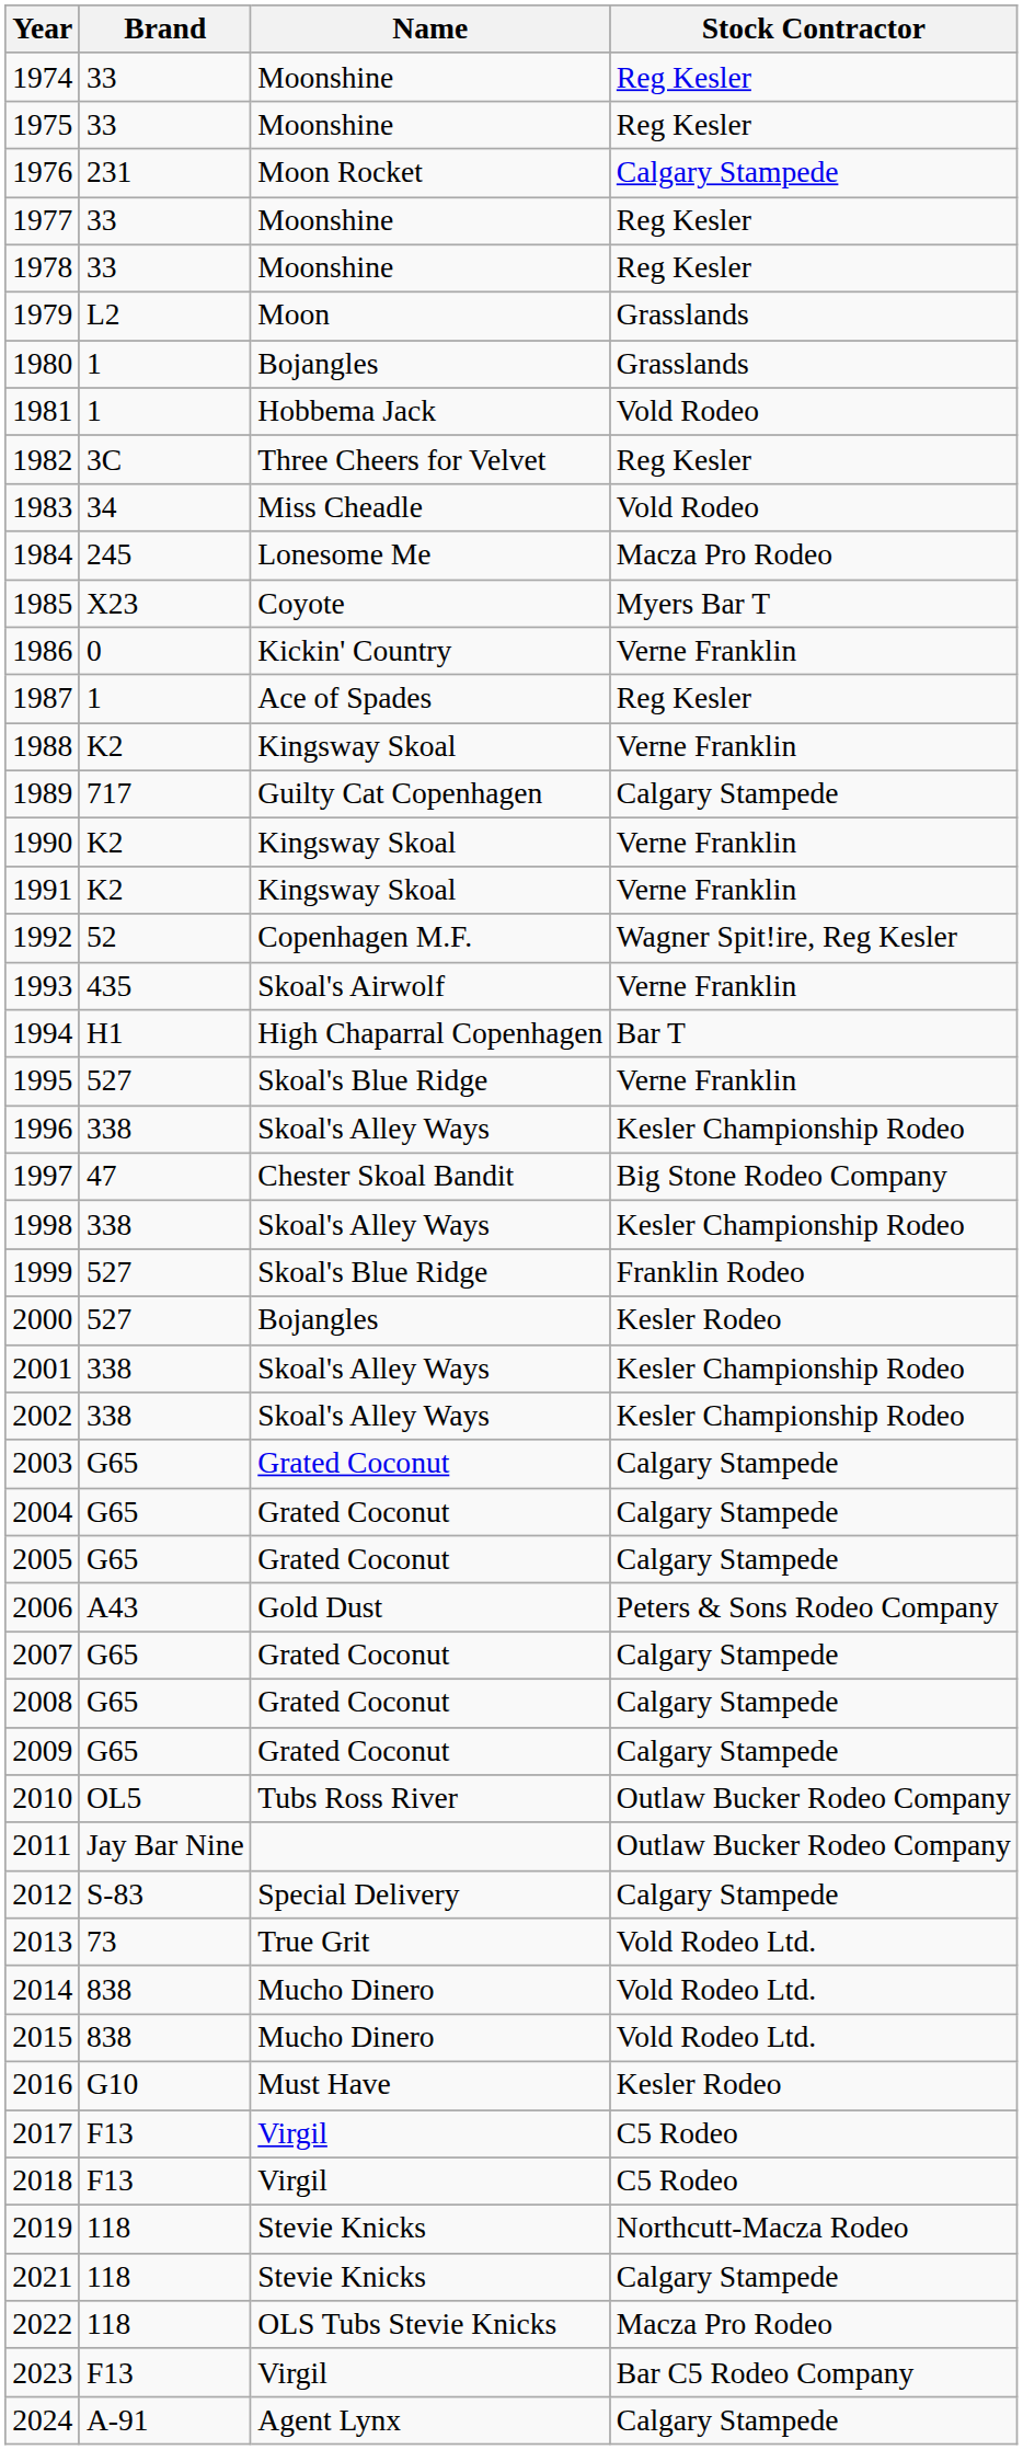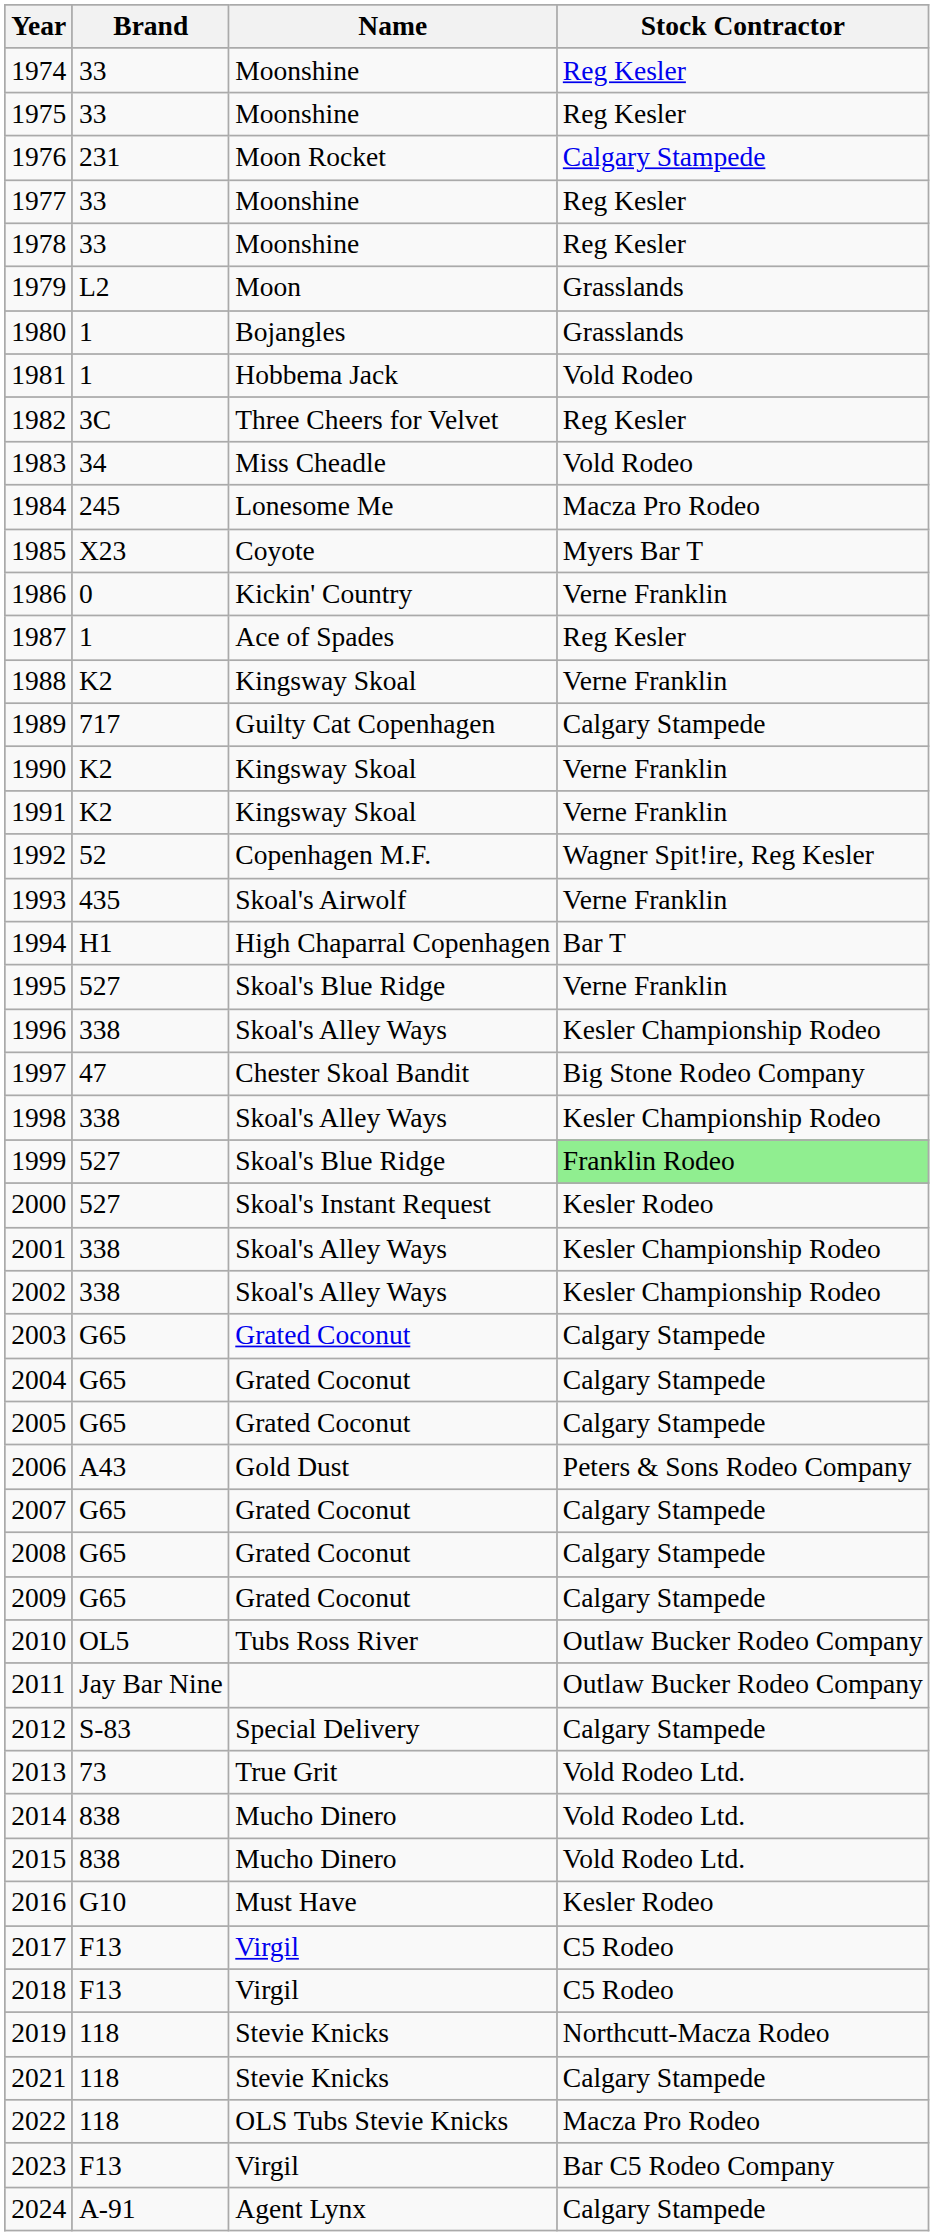1999 | Stock Contractor: no background -> lightgreen background
2000 | Name: Bojangles -> Skoal's Instant Request
